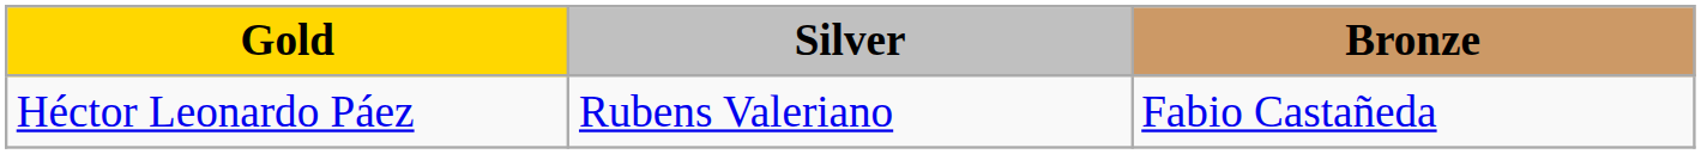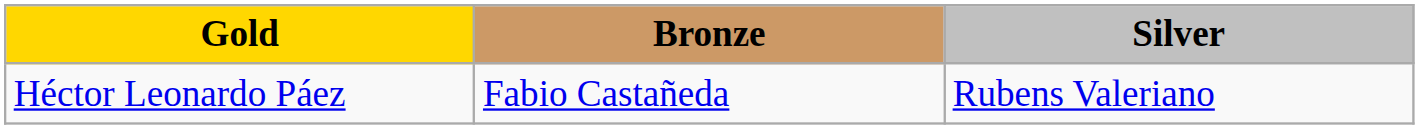columns swapped: Silver <-> Bronze
